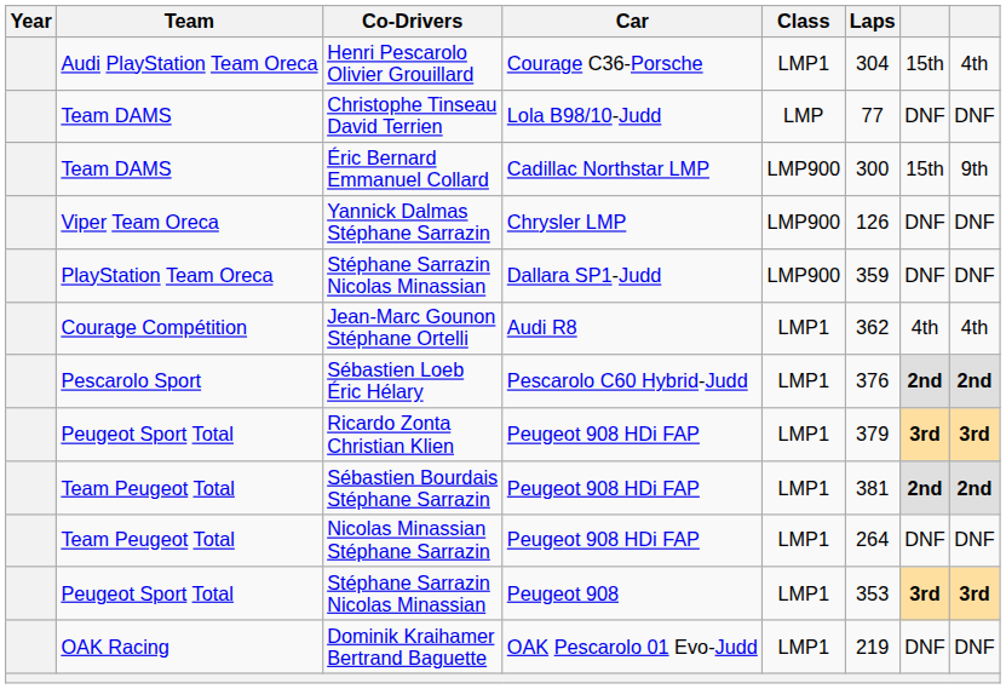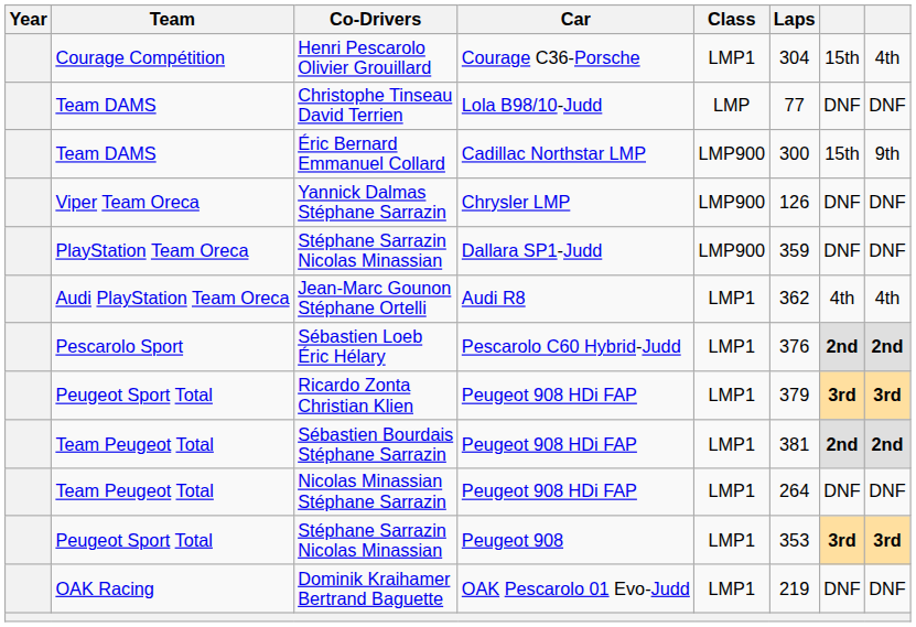Henri Pescarolo Olivier Grouillard | Team: Audi PlayStation Team Oreca -> Courage Compétition
Jean-Marc Gounon Stéphane Ortelli | Team: Courage Compétition -> Audi PlayStation Team Oreca
